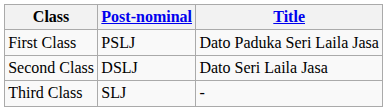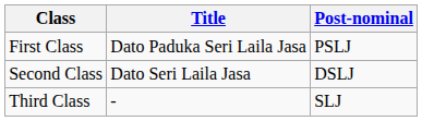columns swapped: Post-nominal <-> Title
